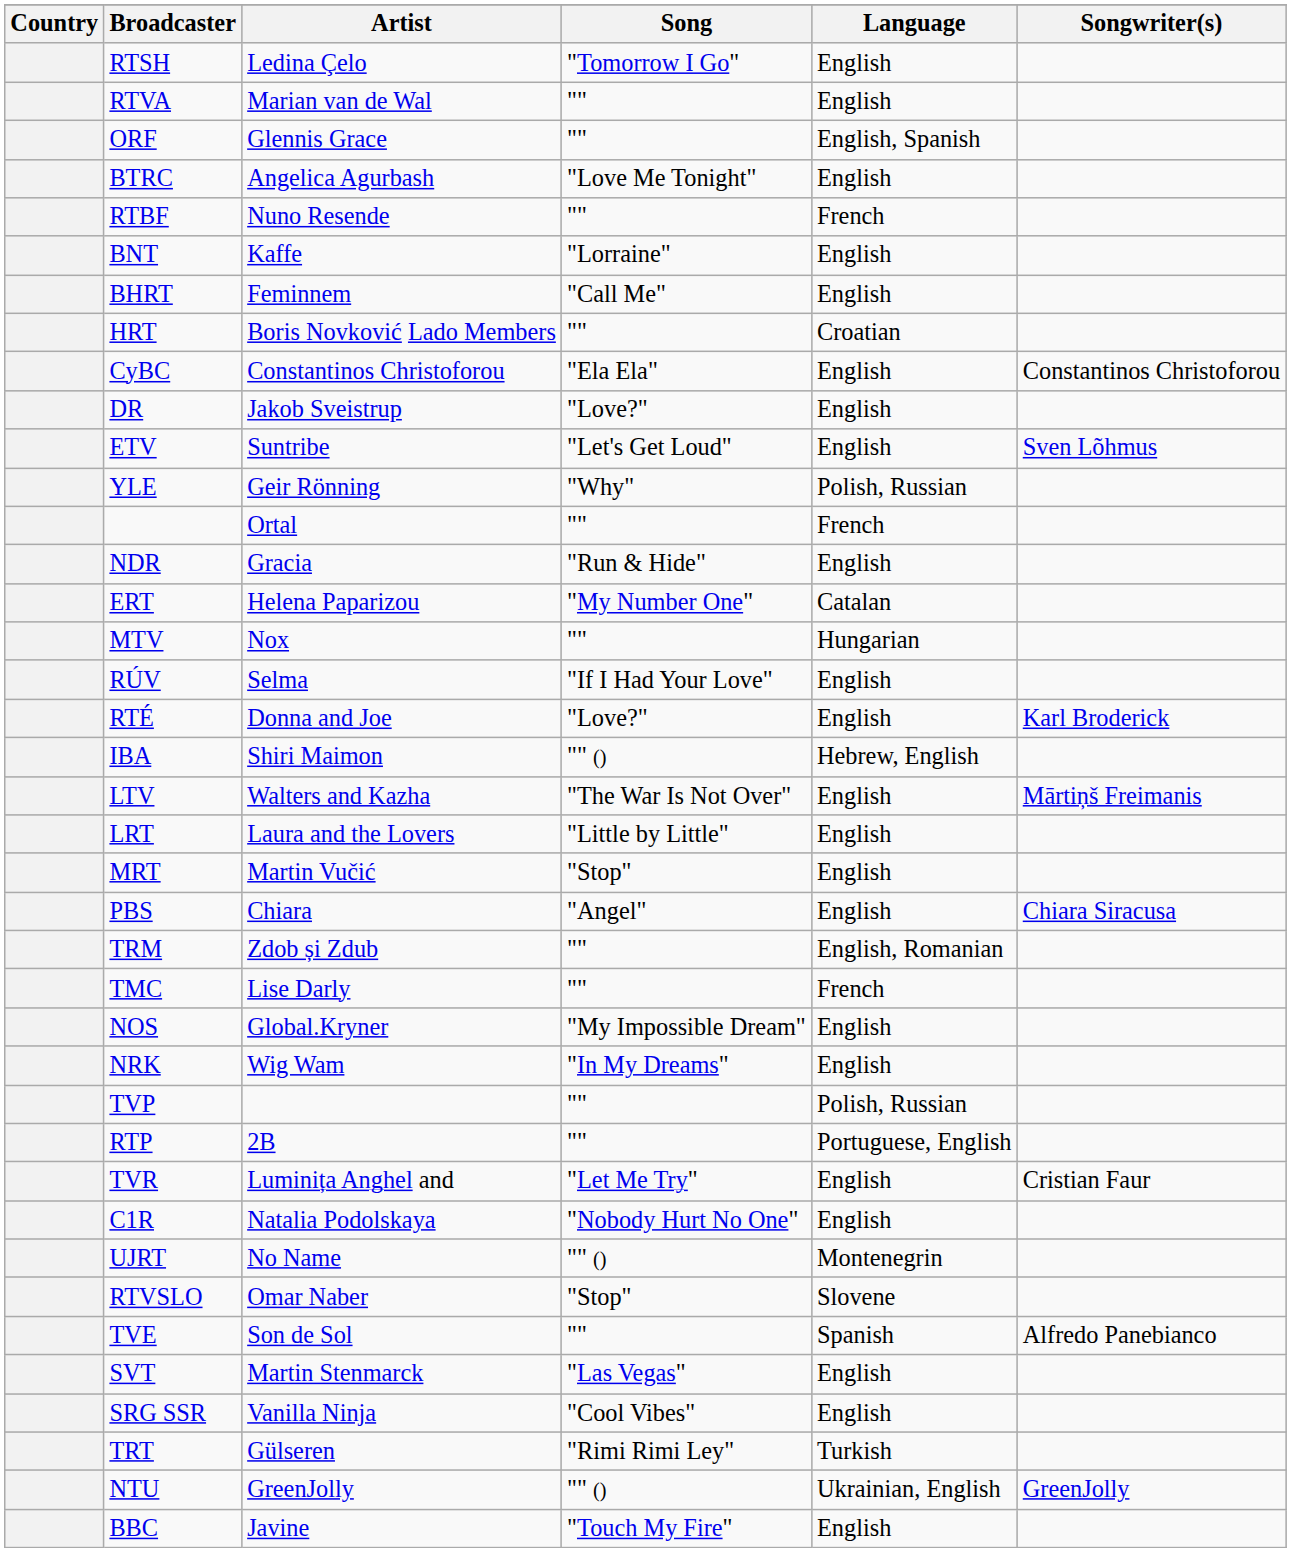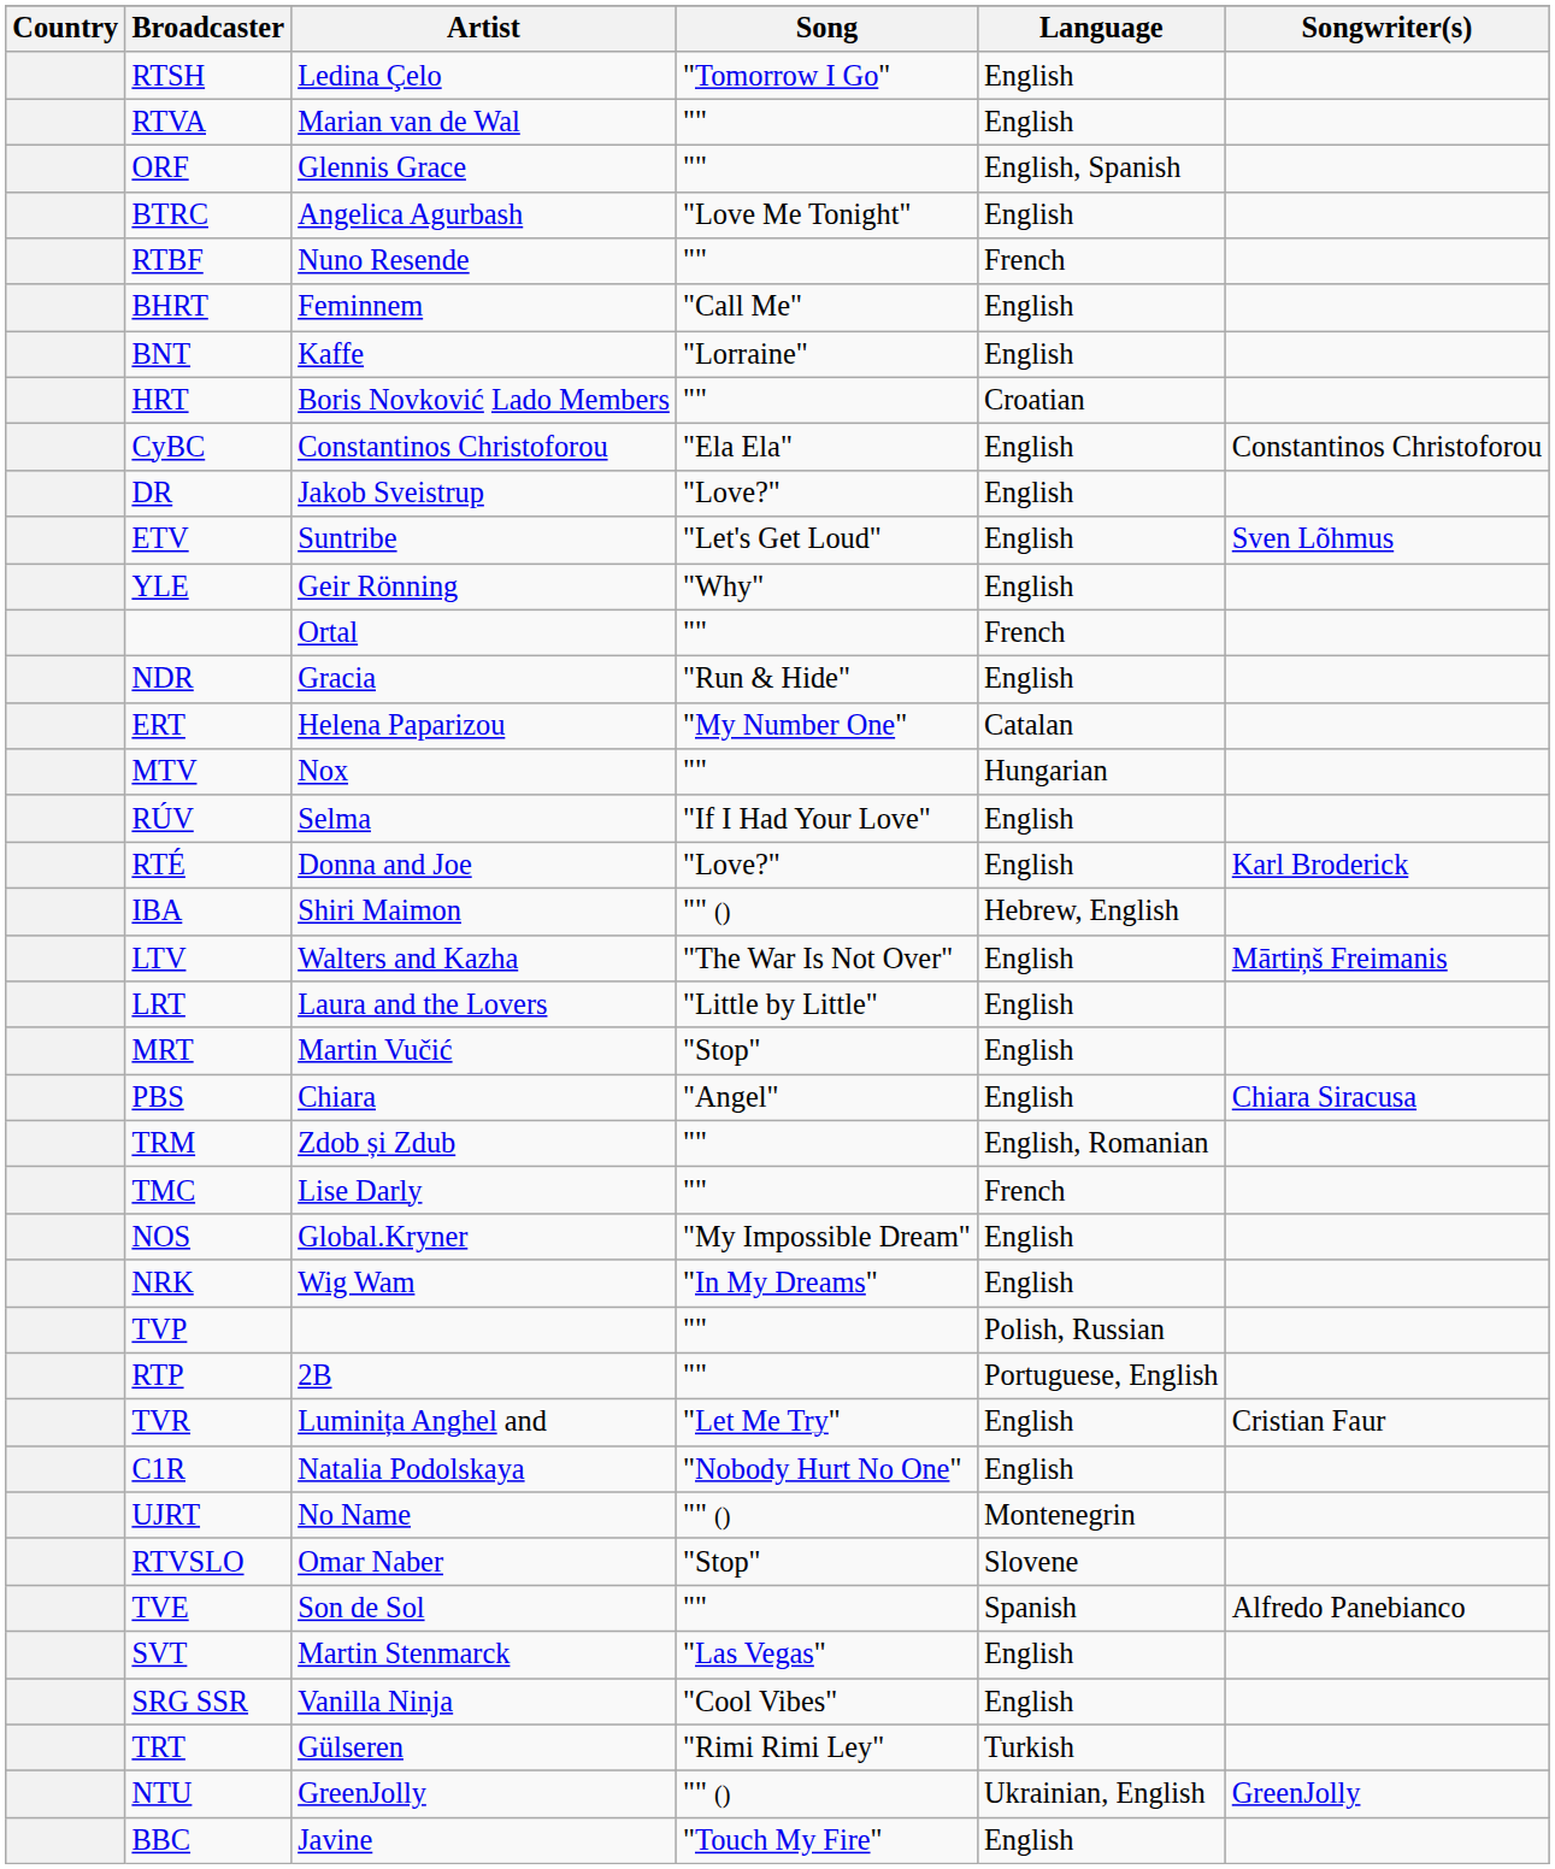rows swapped: BHRT <-> BNT
YLE | Language: Polish, Russian -> English
